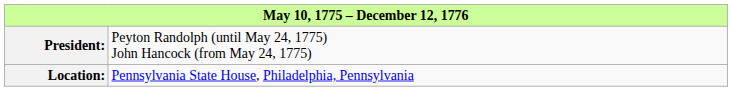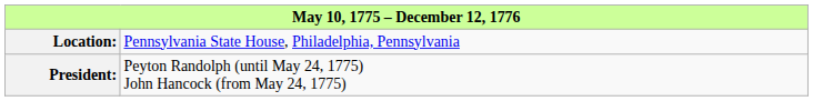rows swapped: Location: <-> President:
